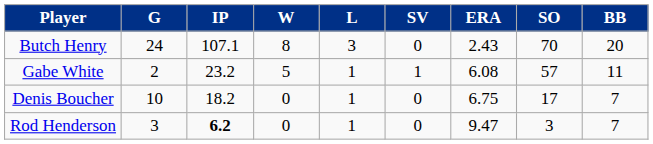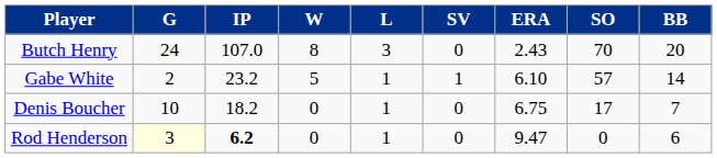Butch Henry | IP: 107.1 -> 107.0
Gabe White | ERA: 6.08 -> 6.10
Gabe White | BB: 11 -> 14
Rod Henderson | G: no background -> lightyellow background
Rod Henderson | SO: 3 -> 0
Rod Henderson | BB: 7 -> 6
